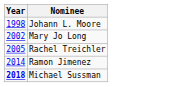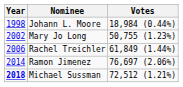+ column: Votes | 18,984 (0.44%) | 50,755 (1.23%) | 61,849 (1.44%) | 76,697 (2.06%) | 72,512 (1.21%)
Rachel Treichler | Year: 2005 -> 2006
